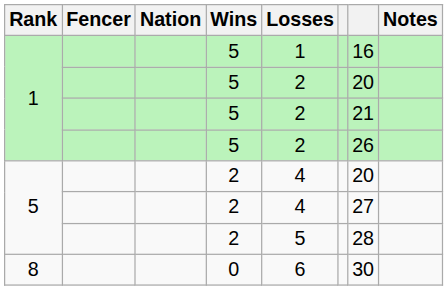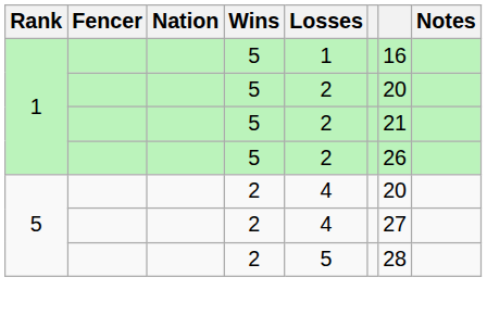- row: 8 | 0 | 6 | 30
